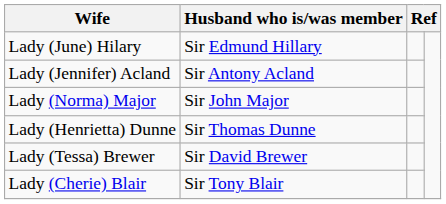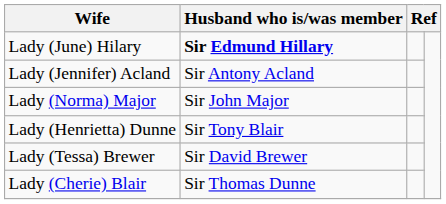Lady (June) Hilary | Husband who is/was member: normal -> bold
Lady (Henrietta) Dunne | Husband who is/was member: Sir Thomas Dunne -> Sir Tony Blair
Lady (Cherie) Blair | Husband who is/was member: Sir Tony Blair -> Sir Thomas Dunne
